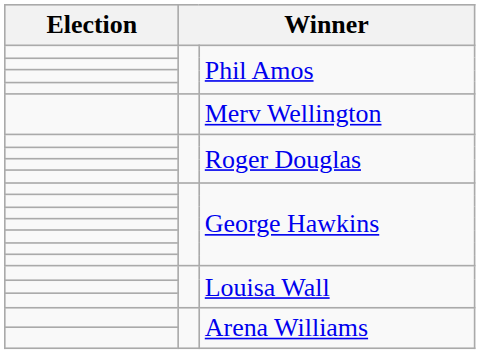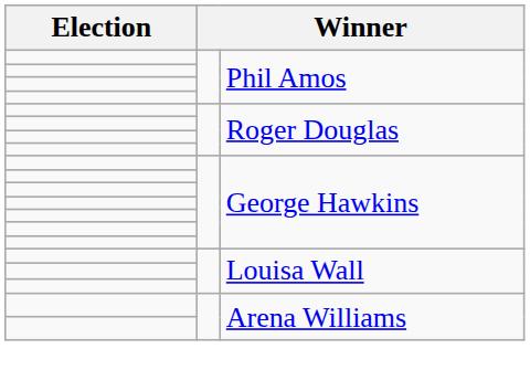- row: Merv Wellington
